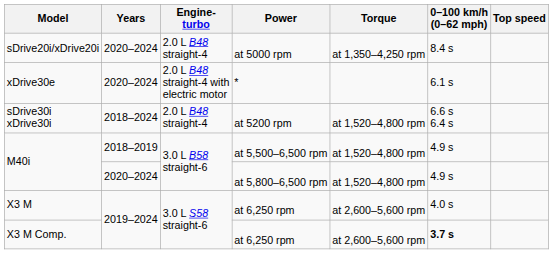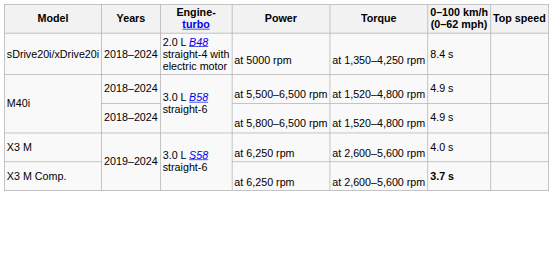sDrive20i/xDrive20i | Years: 2020–2024 -> 2018–2024
sDrive20i/xDrive20i | Engine- turbo: 2.0 L B48 straight-4 -> 2.0 L B48 straight-4 with electric motor
- row: xDrive30e | 2020–2024 | 2.0 L B48 straight-4 with electric motor | * | 6.1 s
- row: sDrive30i xDrive30i | 2018–2024 | 2.0 L B48 straight-4 | at 5200 rpm | at 1,520–4,800 rpm | 6.6 s 6.4 s
M40i / at 5,500–6,500 rpm | Years: 2018–2019 -> 2018–2024
M40i / at 5,800–6,500 rpm | Years: 2020–2024 -> 2018–2024
